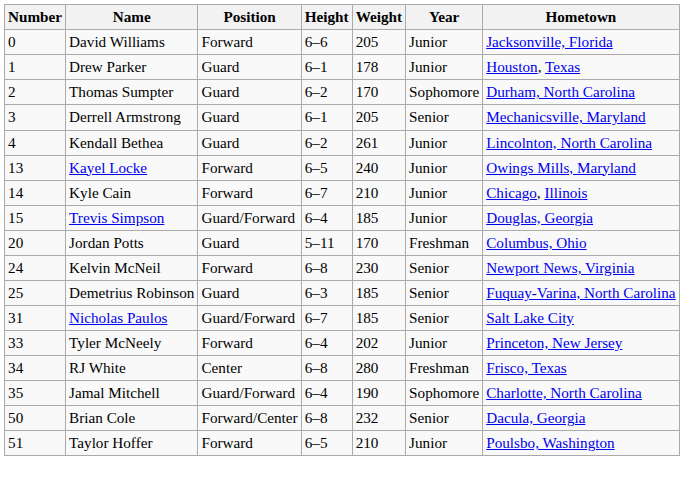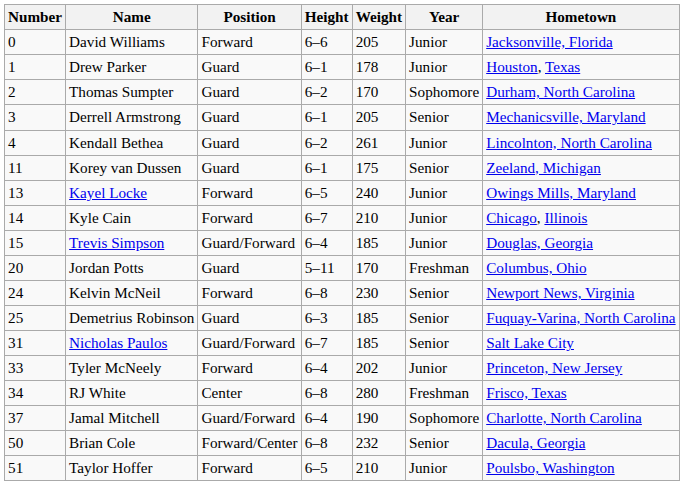+ row: 11 | Korey van Dussen | Guard | 6–1 | 175 | Senior | Zeeland, Michigan
Jamal Mitchell | Number: 35 -> 37
